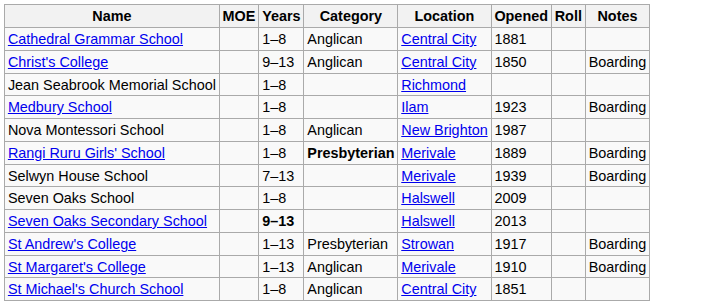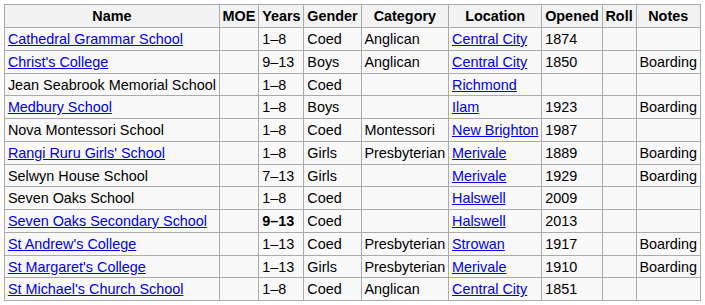+ column: Gender | Coed | Boys | Coed | Boys | Coed | Girls | Girls | Coed | Coed | Coed | Girls | Coed
Cathedral Grammar School | Opened: 1881 -> 1874
Nova Montessori School | Category: Anglican -> Montessori
Rangi Ruru Girls' School | Category: bold -> normal
Selwyn House School | Opened: 1939 -> 1929
St Margaret's College | Category: Anglican -> Presbyterian
